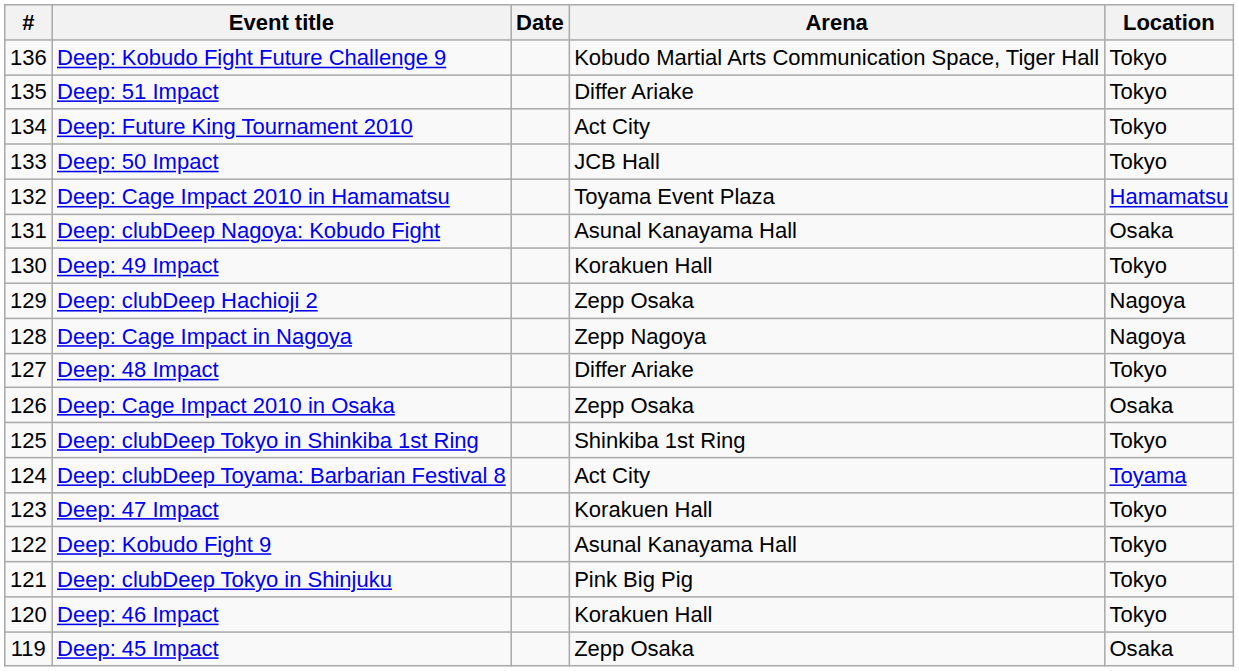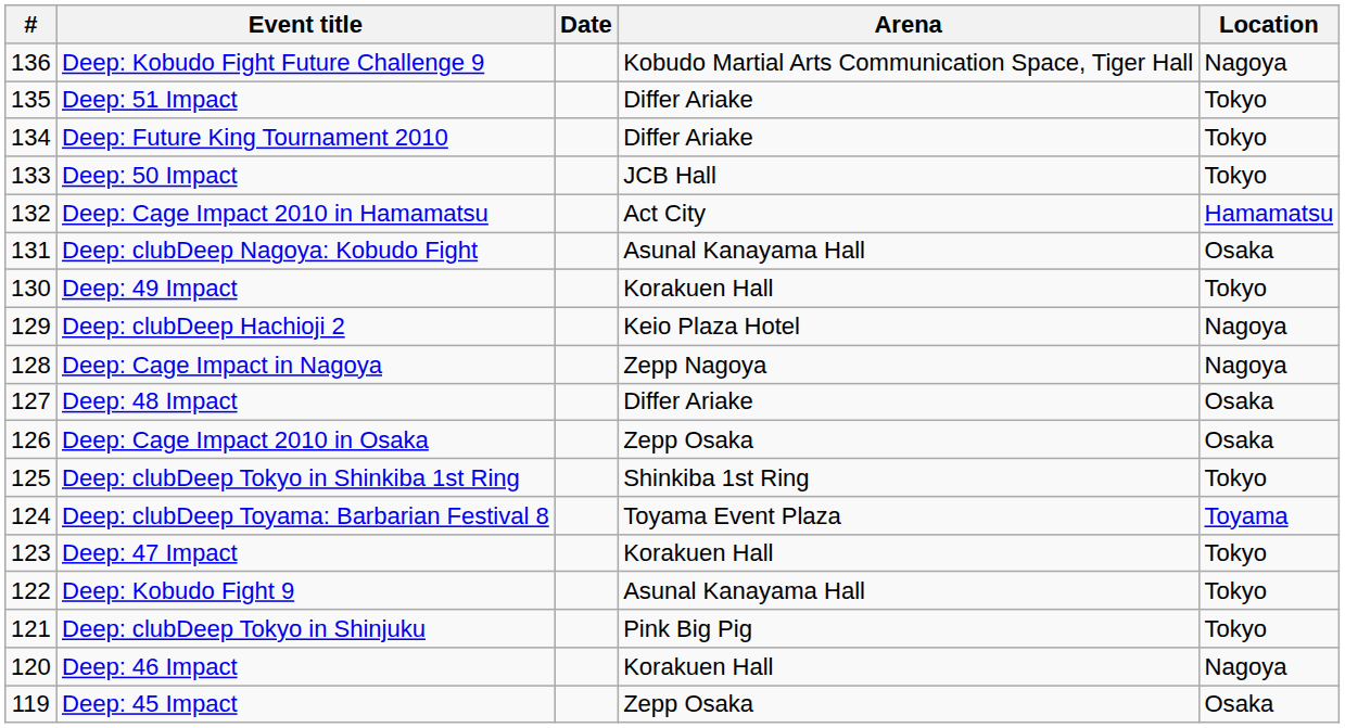Deep: Kobudo Fight Future Challenge 9 | Location: Tokyo -> Nagoya
Deep: Future King Tournament 2010 | Arena: Act City -> Differ Ariake
Deep: Cage Impact 2010 in Hamamatsu | Arena: Toyama Event Plaza -> Act City
Deep: clubDeep Hachioji 2 | Arena: Zepp Osaka -> Keio Plaza Hotel
Deep: 48 Impact | Location: Tokyo -> Osaka
Deep: clubDeep Toyama: Barbarian Festival 8 | Arena: Act City -> Toyama Event Plaza
Deep: 46 Impact | Location: Tokyo -> Nagoya
